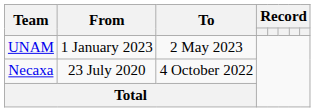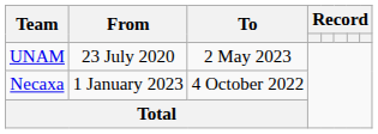UNAM | From: 1 January 2023 -> 23 July 2020
Necaxa | From: 23 July 2020 -> 1 January 2023
